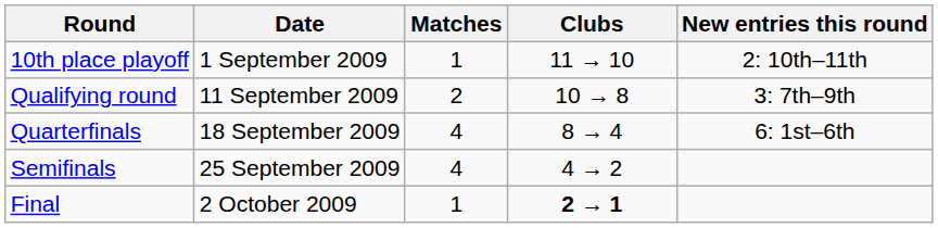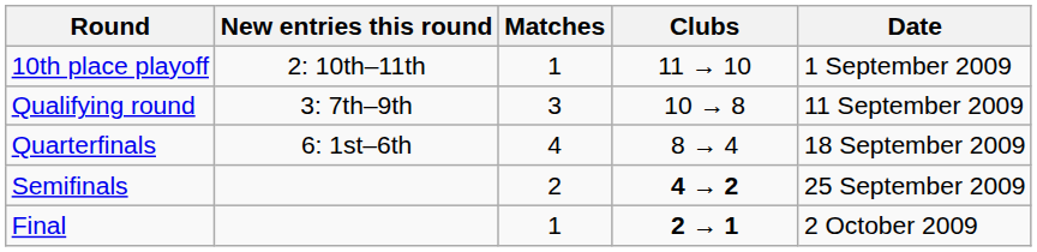columns swapped: Date <-> New entries this round
Qualifying round | Matches: 2 -> 3
Semifinals | Matches: 4 -> 2
Semifinals | Clubs: normal -> bold
